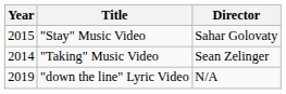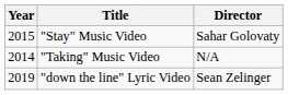"Taking" Music Video | Director: Sean Zelinger -> N/A
"down the line" Lyric Video | Director: N/A -> Sean Zelinger
